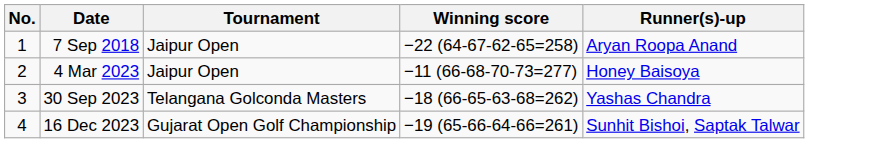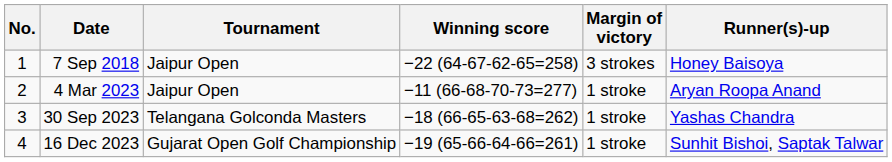+ column: Margin of victory | 3 strokes | 1 stroke | 1 stroke | 1 stroke
7 Sep 2018 | Runner(s)-up: Aryan Roopa Anand -> Honey Baisoya
4 Mar 2023 | Runner(s)-up: Honey Baisoya -> Aryan Roopa Anand
